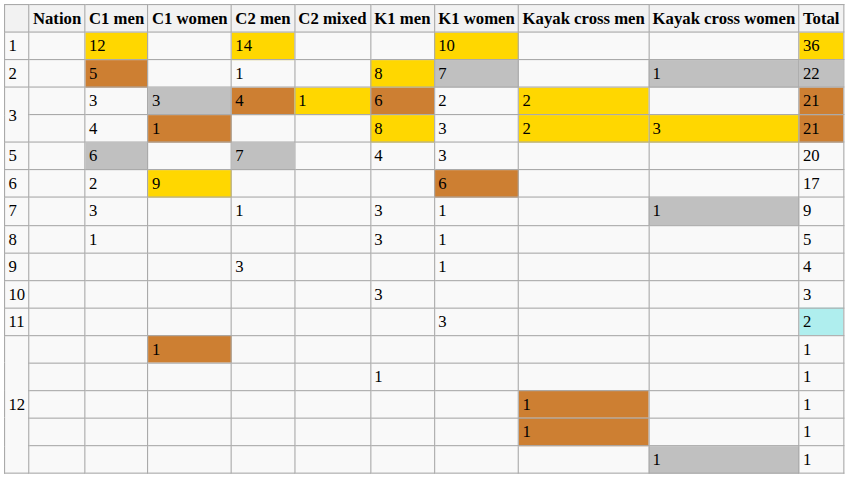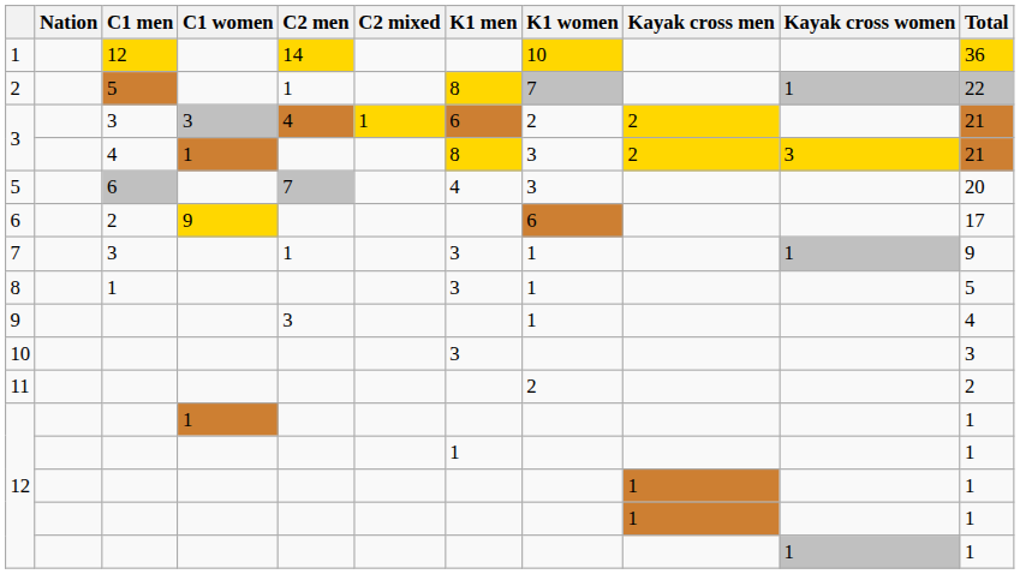11 | K1 women: 3 -> 2
11 | Total: paleturquoise background -> no background
